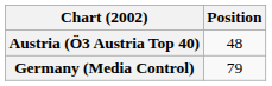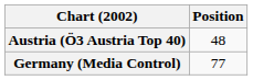Germany (Media Control) | Position: 79 -> 77
